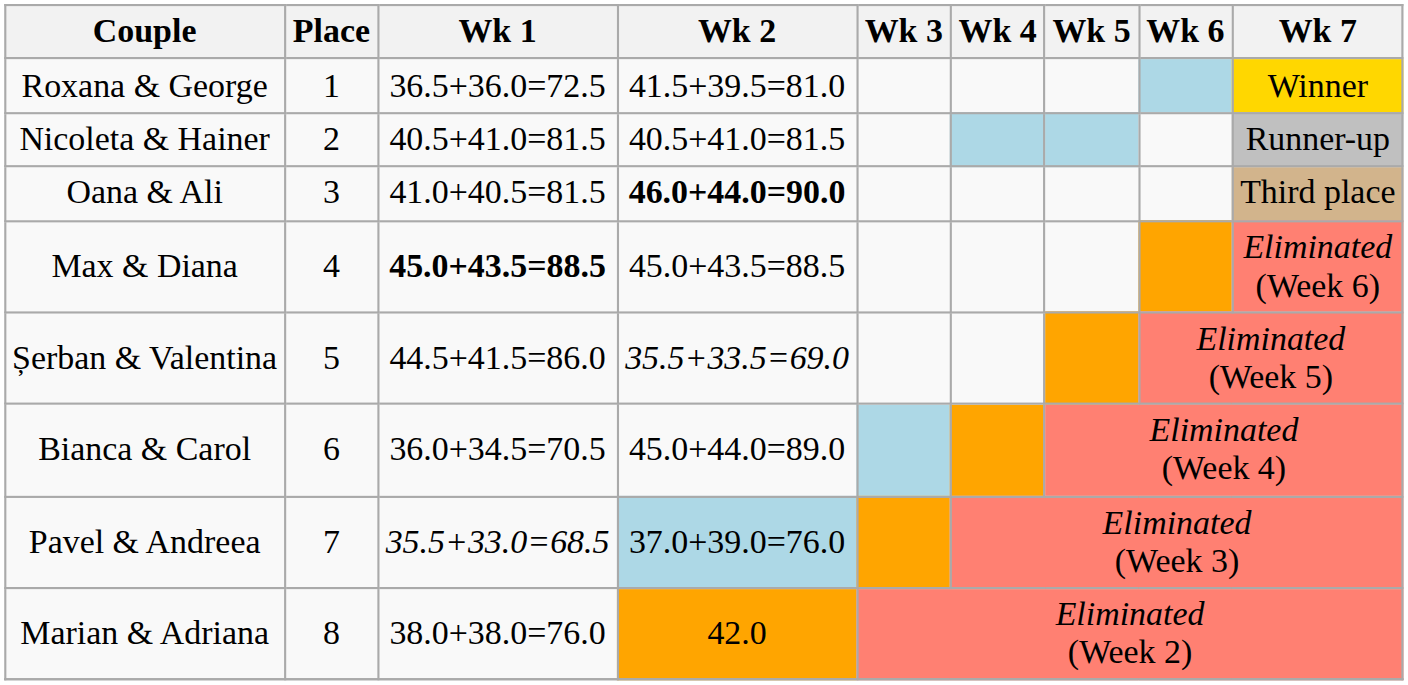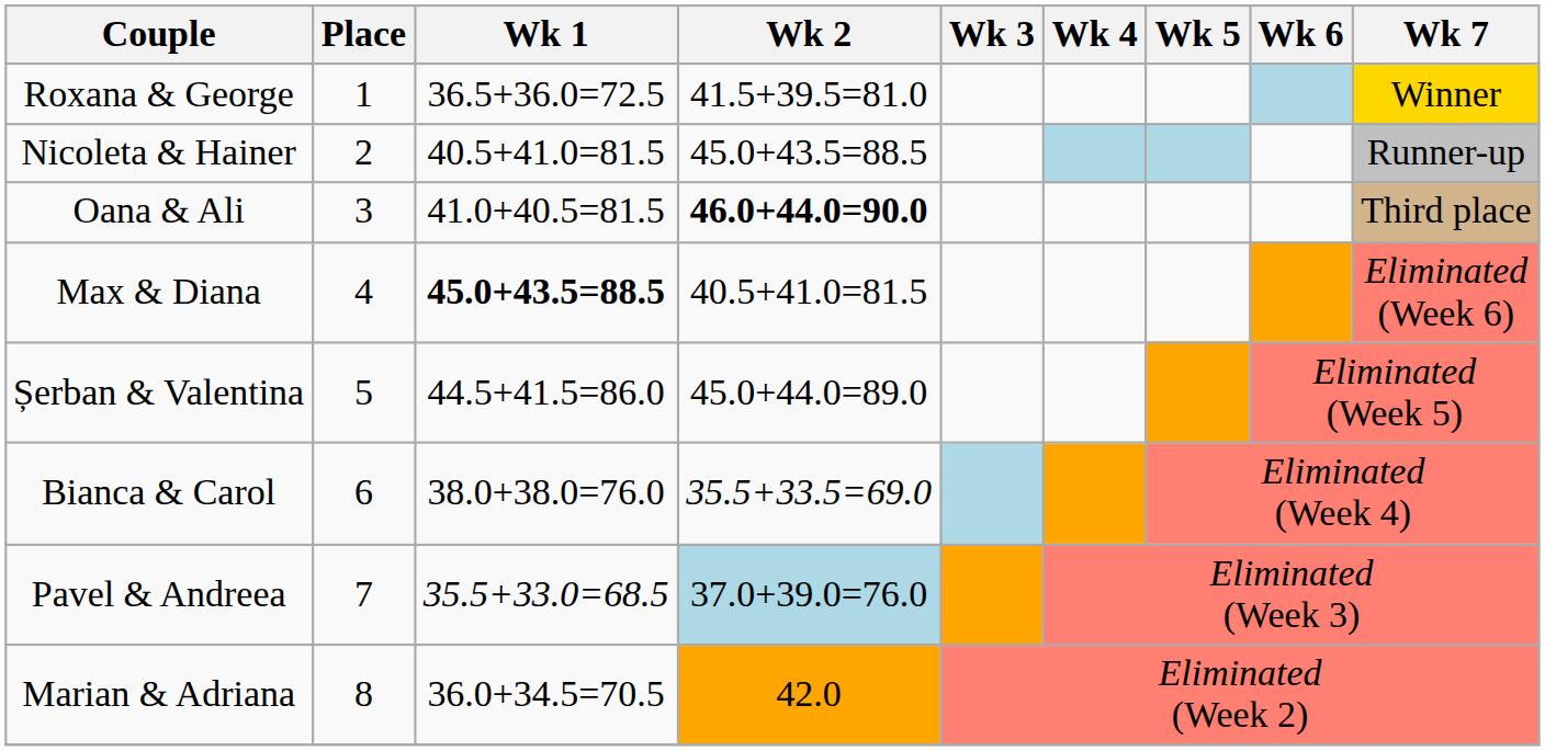Nicoleta & Hainer | Wk 2: 40.5+41.0=81.5 -> 45.0+43.5=88.5
Max & Diana | Wk 2: 45.0+43.5=88.5 -> 40.5+41.0=81.5
Șerban & Valentina | Wk 2: 35.5+33.5=69.0 -> 45.0+44.0=89.0
Bianca & Carol | Wk 1: 36.0+34.5=70.5 -> 38.0+38.0=76.0
Bianca & Carol | Wk 2: 45.0+44.0=89.0 -> 35.5+33.5=69.0
Marian & Adriana | Wk 1: 38.0+38.0=76.0 -> 36.0+34.5=70.5
